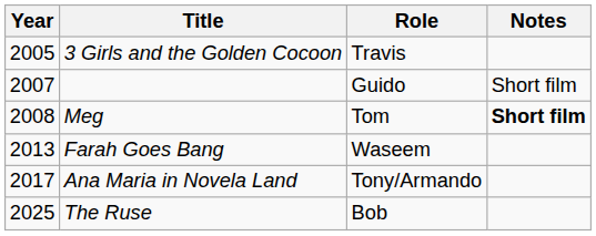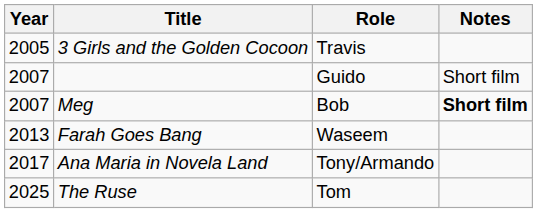Meg | Year: 2008 -> 2007
Meg | Role: Tom -> Bob
The Ruse | Role: Bob -> Tom
